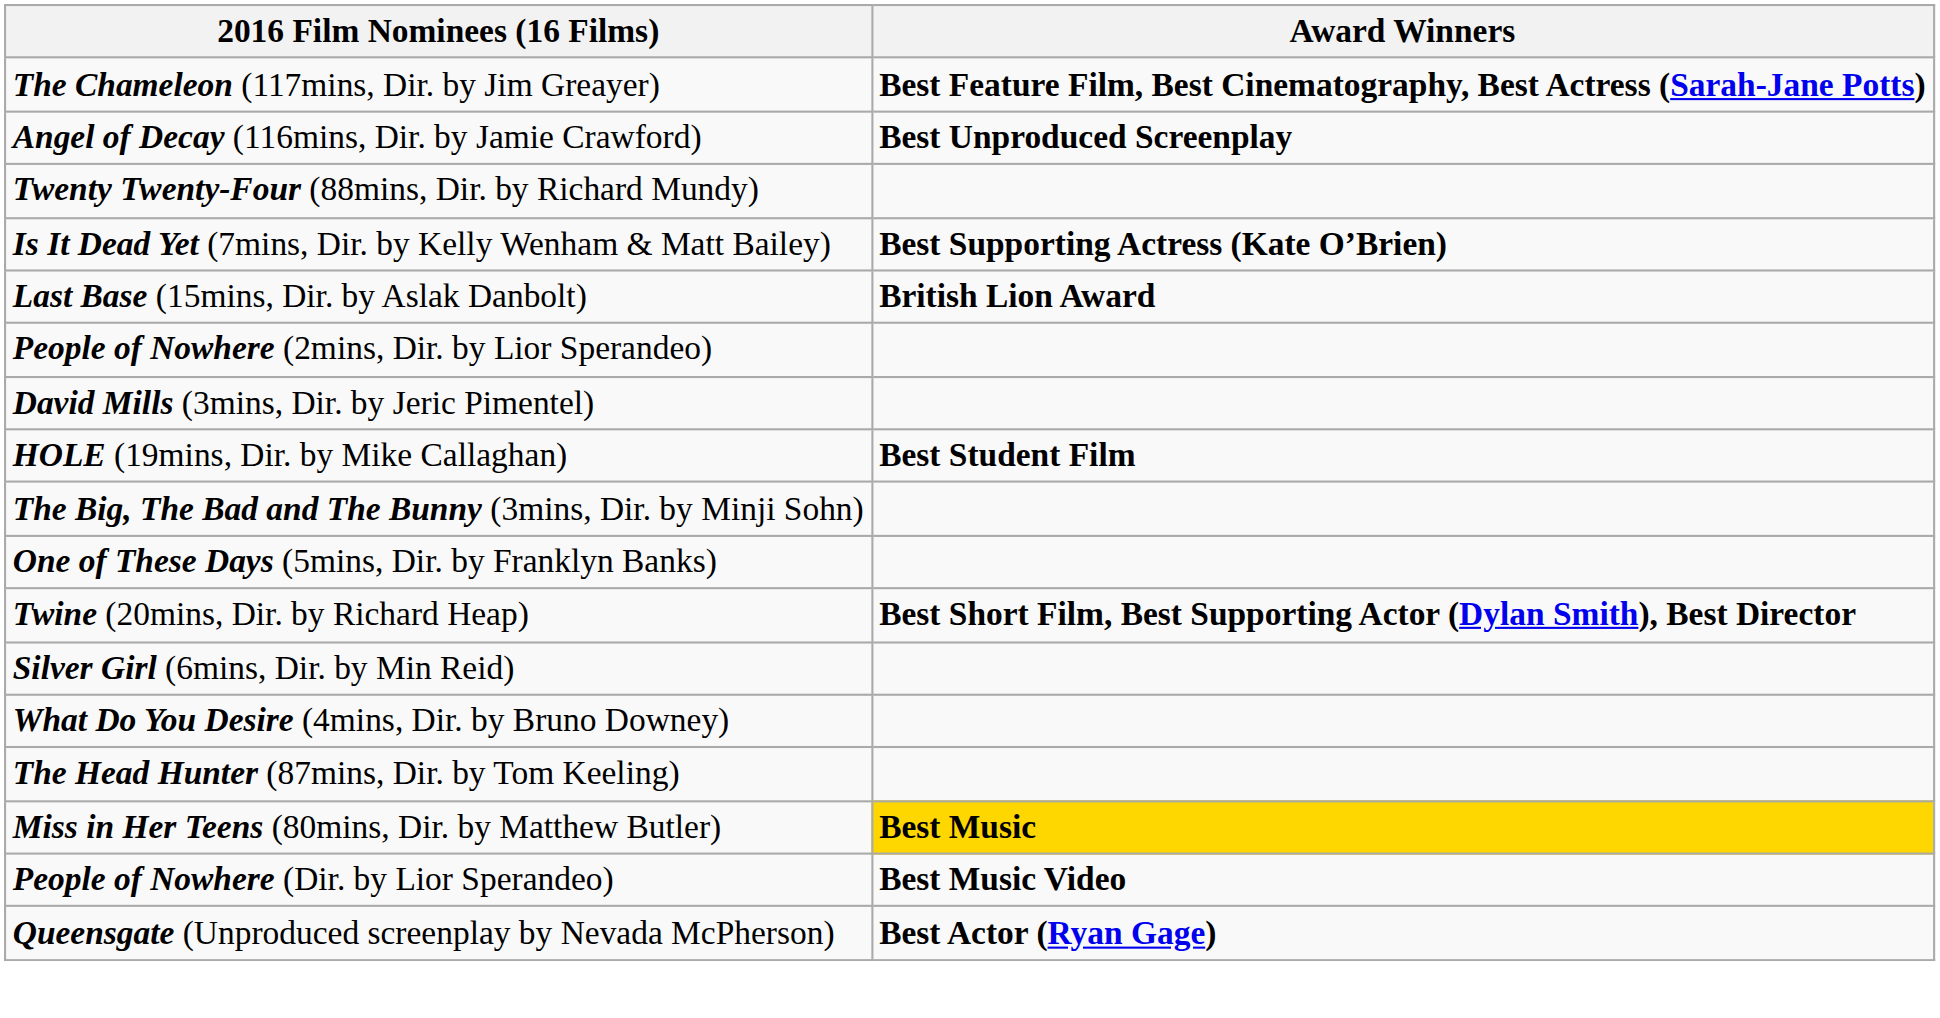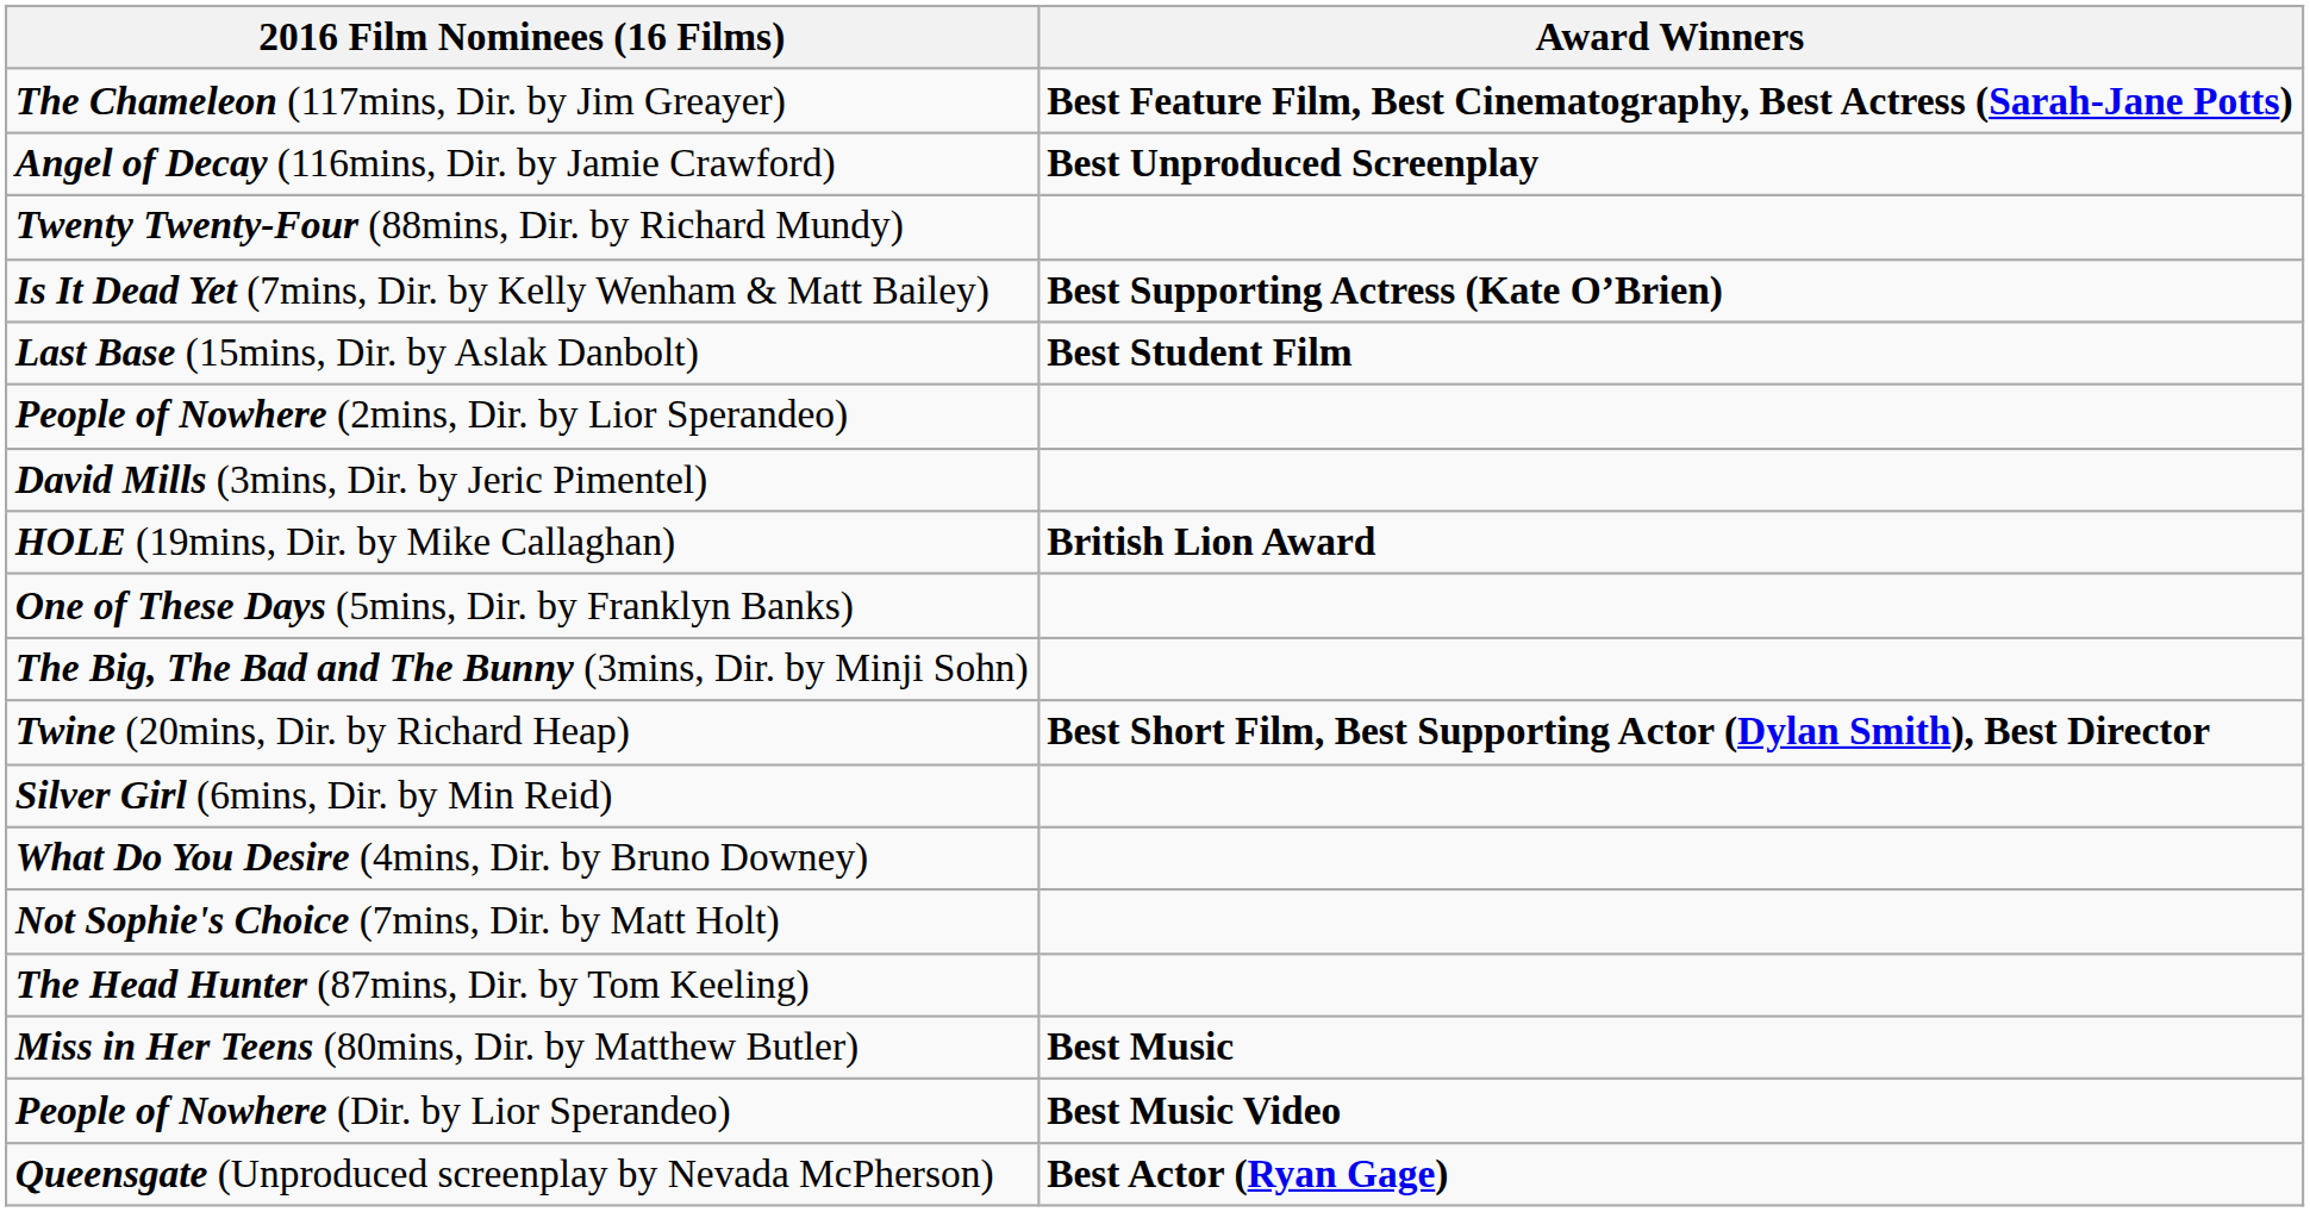Last Base (15mins, Dir. by Aslak Danbolt) | Award Winners: British Lion Award -> Best Student Film
HOLE (19mins, Dir. by Mike Callaghan) | Award Winners: Best Student Film -> British Lion Award
rows swapped: One of These Days (5mins, Dir. by Franklyn Banks) <-> The Big, The Bad and The Bunny (3mins, Dir. by Minji Sohn)
+ row: Not Sophie's Choice (7mins, Dir. by Matt Holt)
Miss in Her Teens (80mins, Dir. by Matthew Butler) | Award Winners: gold background -> no background
